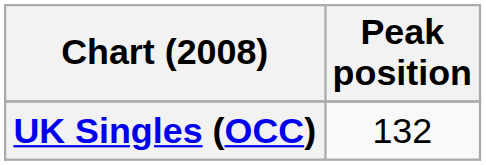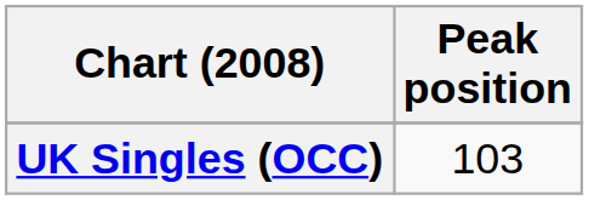UK Singles (OCC) | Peak position: 132 -> 103
